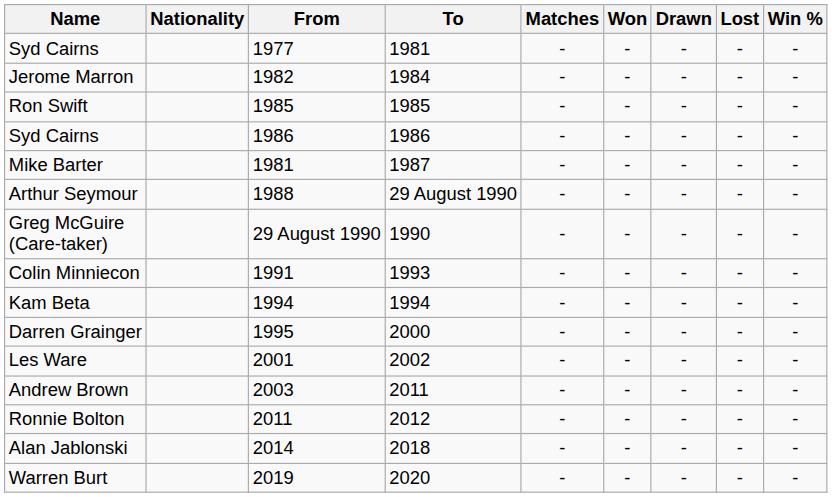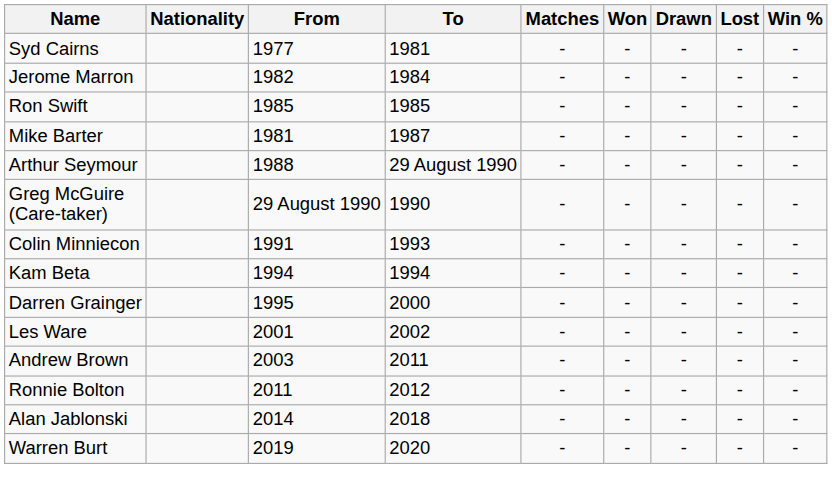- row: Syd Cairns | 1986 | 1986 | - | - | - | - | -
